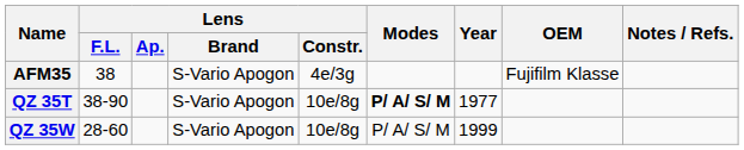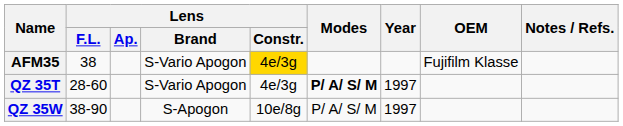AFM35 | Lens / Constr.: no background -> gold background
QZ 35T | Lens / F.L.: 38-90 -> 28-60
QZ 35T | Lens / Constr.: 10e/8g -> 4e/3g
QZ 35T | Year: 1977 -> 1997
QZ 35W | Lens / F.L.: 28-60 -> 38-90
QZ 35W | Lens / Brand: S-Vario Apogon -> S-Apogon
QZ 35W | Year: 1999 -> 1997
